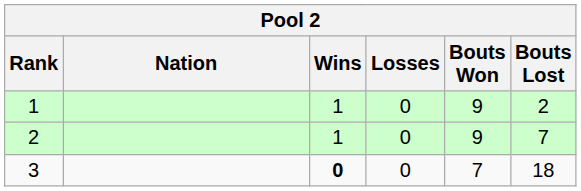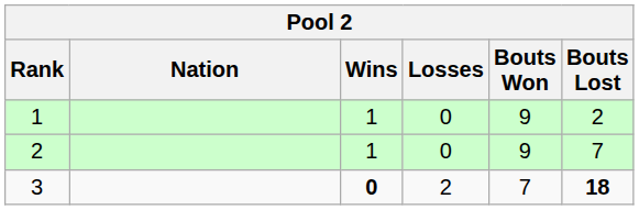3 | Losses: 0 -> 2
3 | Bouts Lost: normal -> bold
